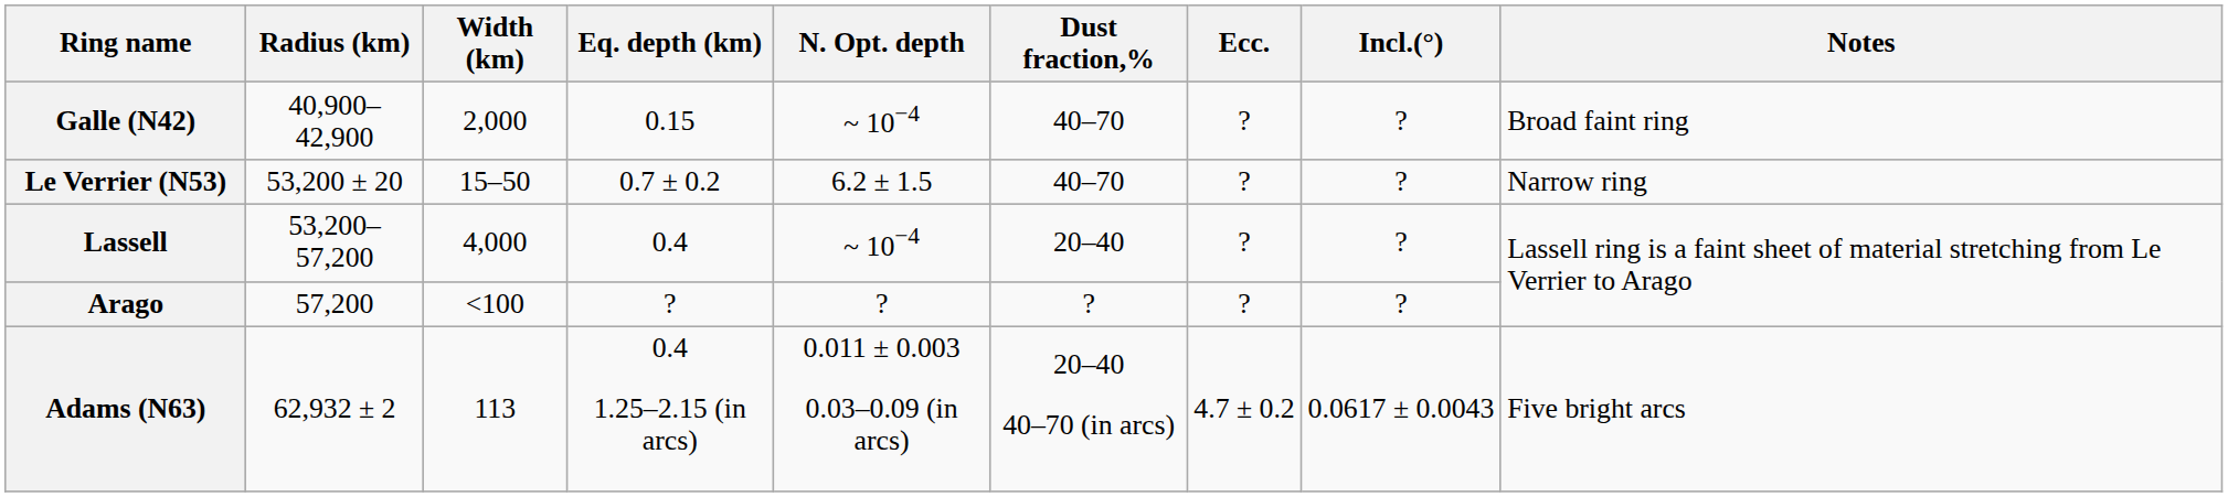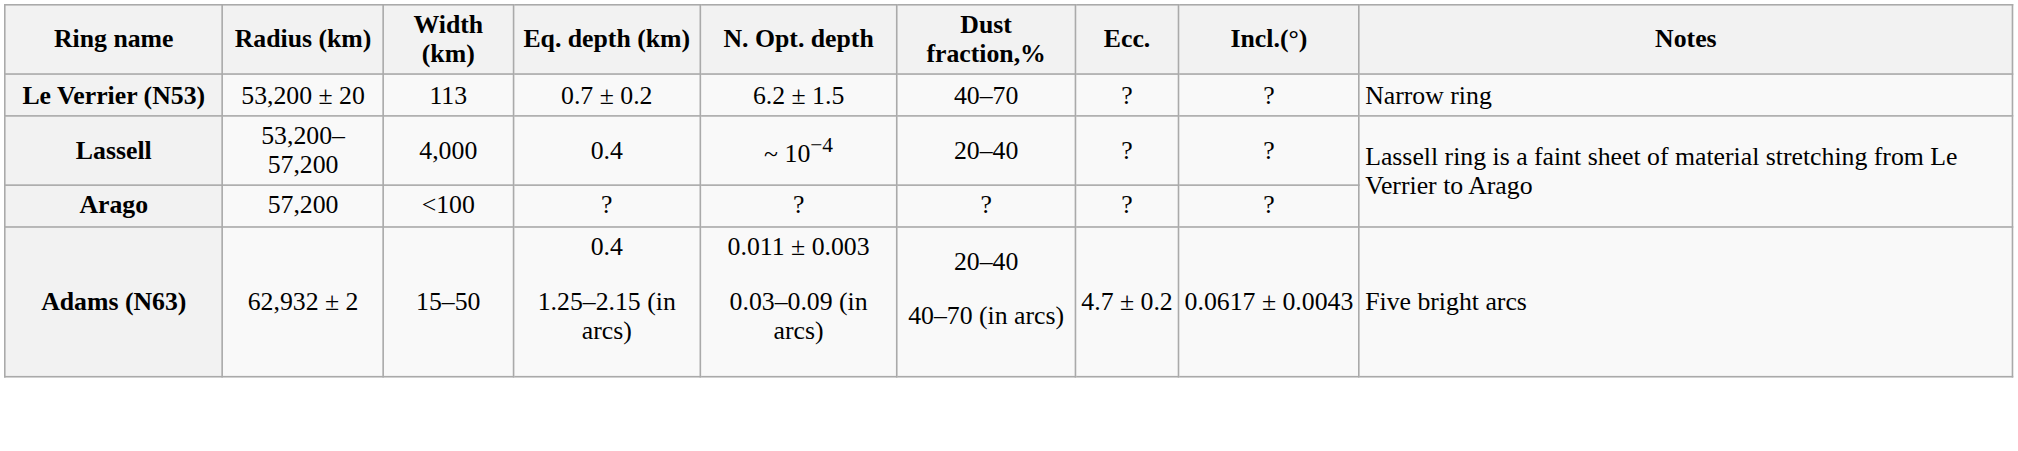- row: Galle (N42) | 40,900–42,900 | 2,000 | 0.15 | ~ 10−4 | 40–70 | ? | ? | Broad faint ring
Le Verrier (N53) | Width (km): 15–50 -> 113
Adams (N63) | Width (km): 113 -> 15–50
